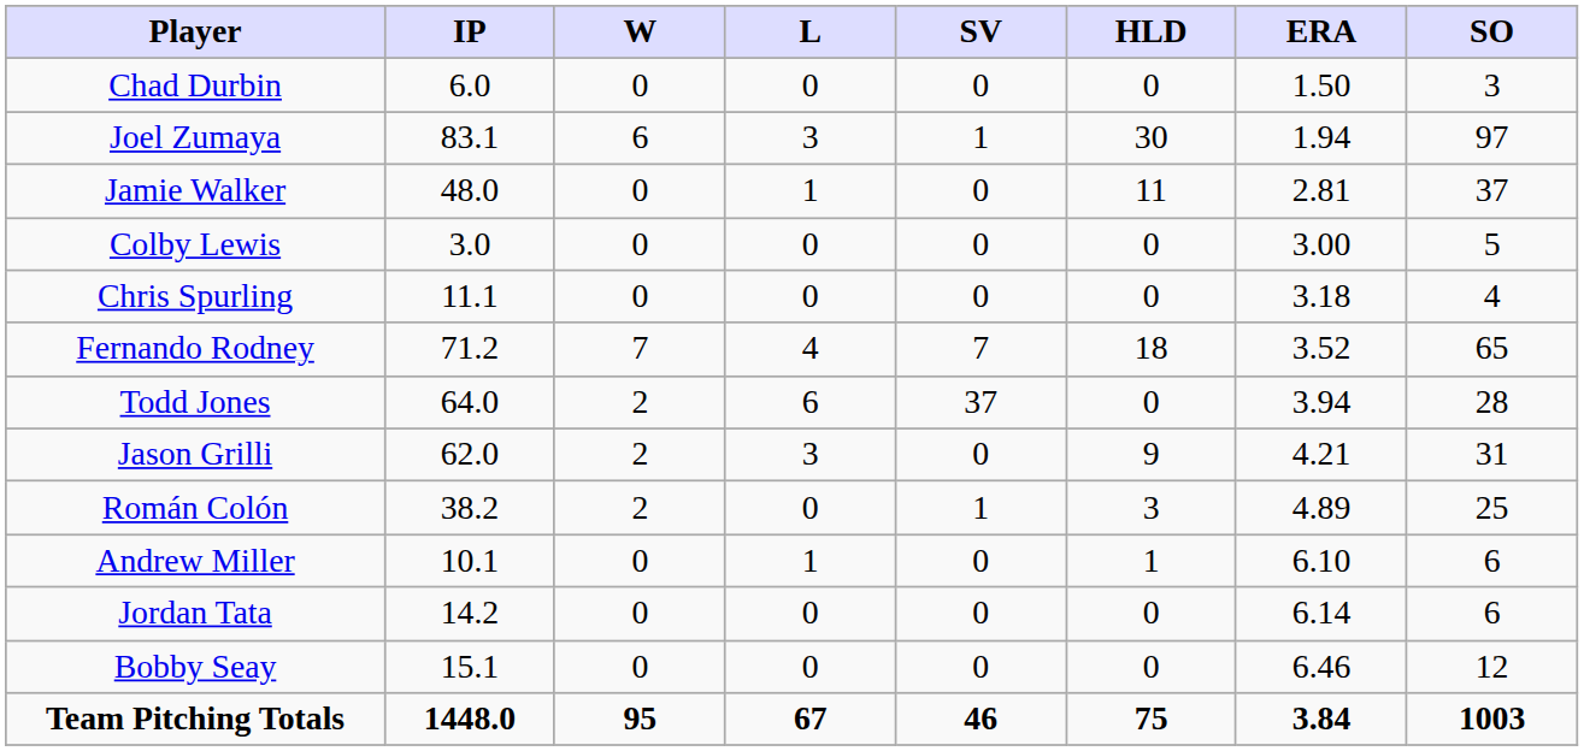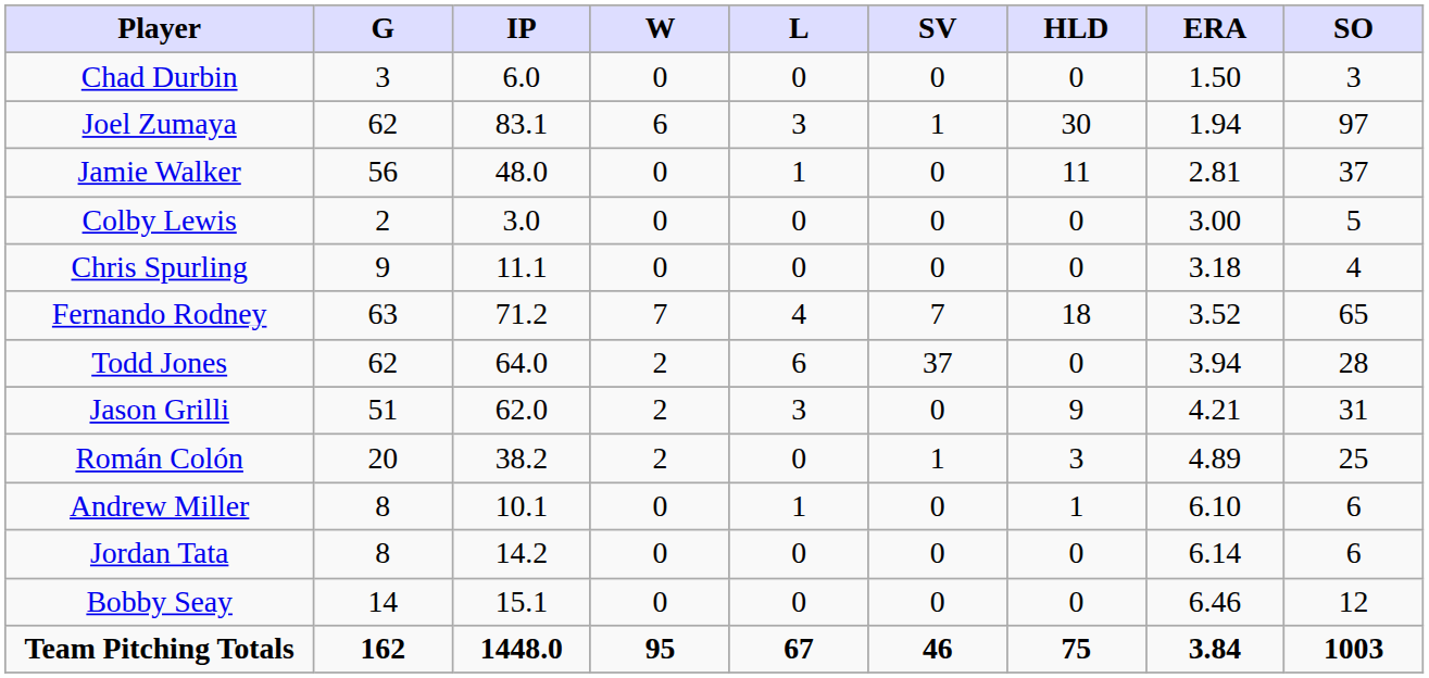+ column: G | 3 | 62 | 56 | 2 | 9 | 63 | 62 | 51 | 20 | 8 | 8 | 14 | 162
